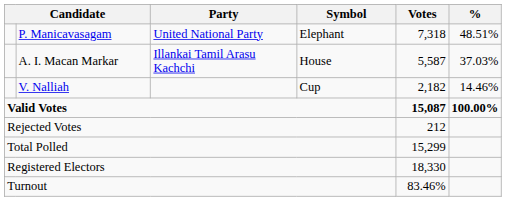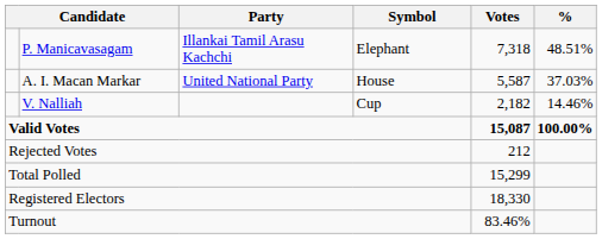P. Manicavasagam | Party: United National Party -> Illankai Tamil Arasu Kachchi
A. I. Macan Markar | Party: Illankai Tamil Arasu Kachchi -> United National Party
